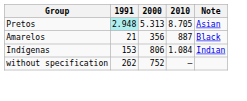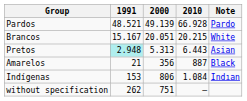+ row: Pardos | 48.521 | 49.139 | 66.928 | Pardo
+ row: Brancos | 15.167 | 20.051 | 20.215 | White
Pretos | 2010: 8.705 -> 6.443
without specification | 2000: 752 -> 751
